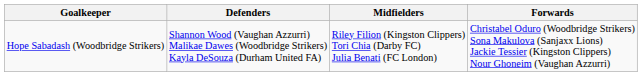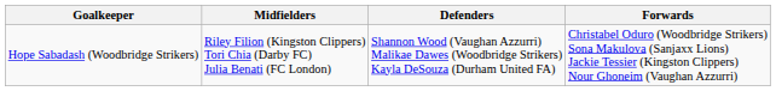columns swapped: Defenders <-> Midfielders
